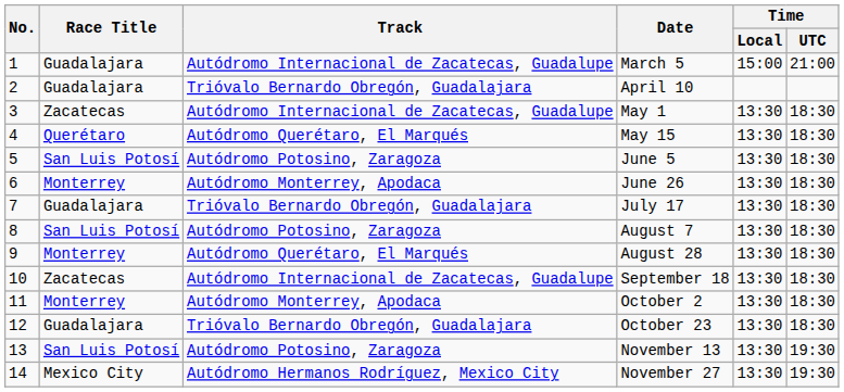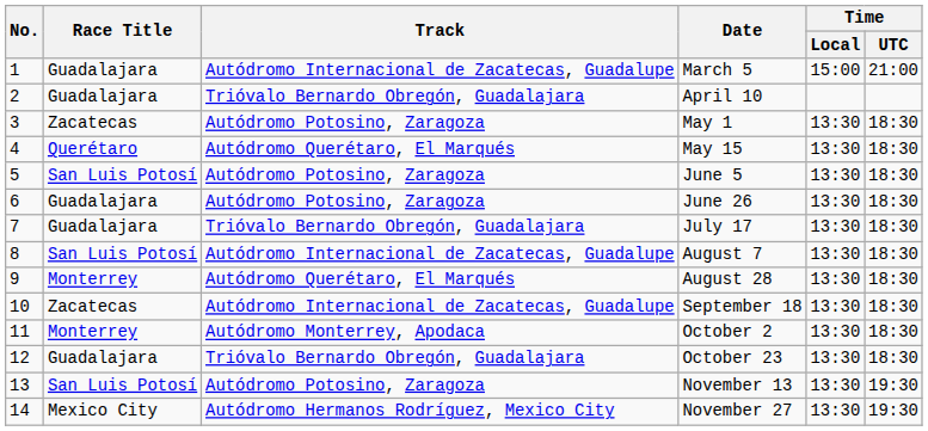May 1 | Track: Autódromo Internacional de Zacatecas, Guadalupe -> Autódromo Potosino, Zaragoza
June 26 | Race Title: Monterrey -> Guadalajara
June 26 | Track: Autódromo Monterrey, Apodaca -> Autódromo Potosino, Zaragoza
August 7 | Track: Autódromo Potosino, Zaragoza -> Autódromo Internacional de Zacatecas, Guadalupe
